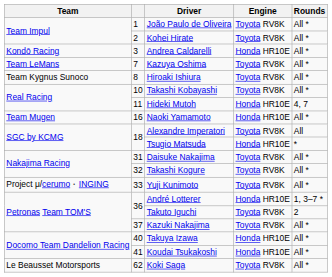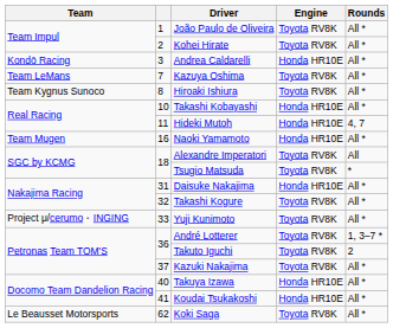Takashi Kobayashi | Engine: Toyota RV8K -> Honda HR10E
Tsugio Matsuda | Engine: Honda HR10E -> Toyota RV8K
Daisuke Nakajima | Engine: Toyota RV8K -> Honda HR10E
André Lotterer | Engine: Honda HR10E -> Toyota RV8K
